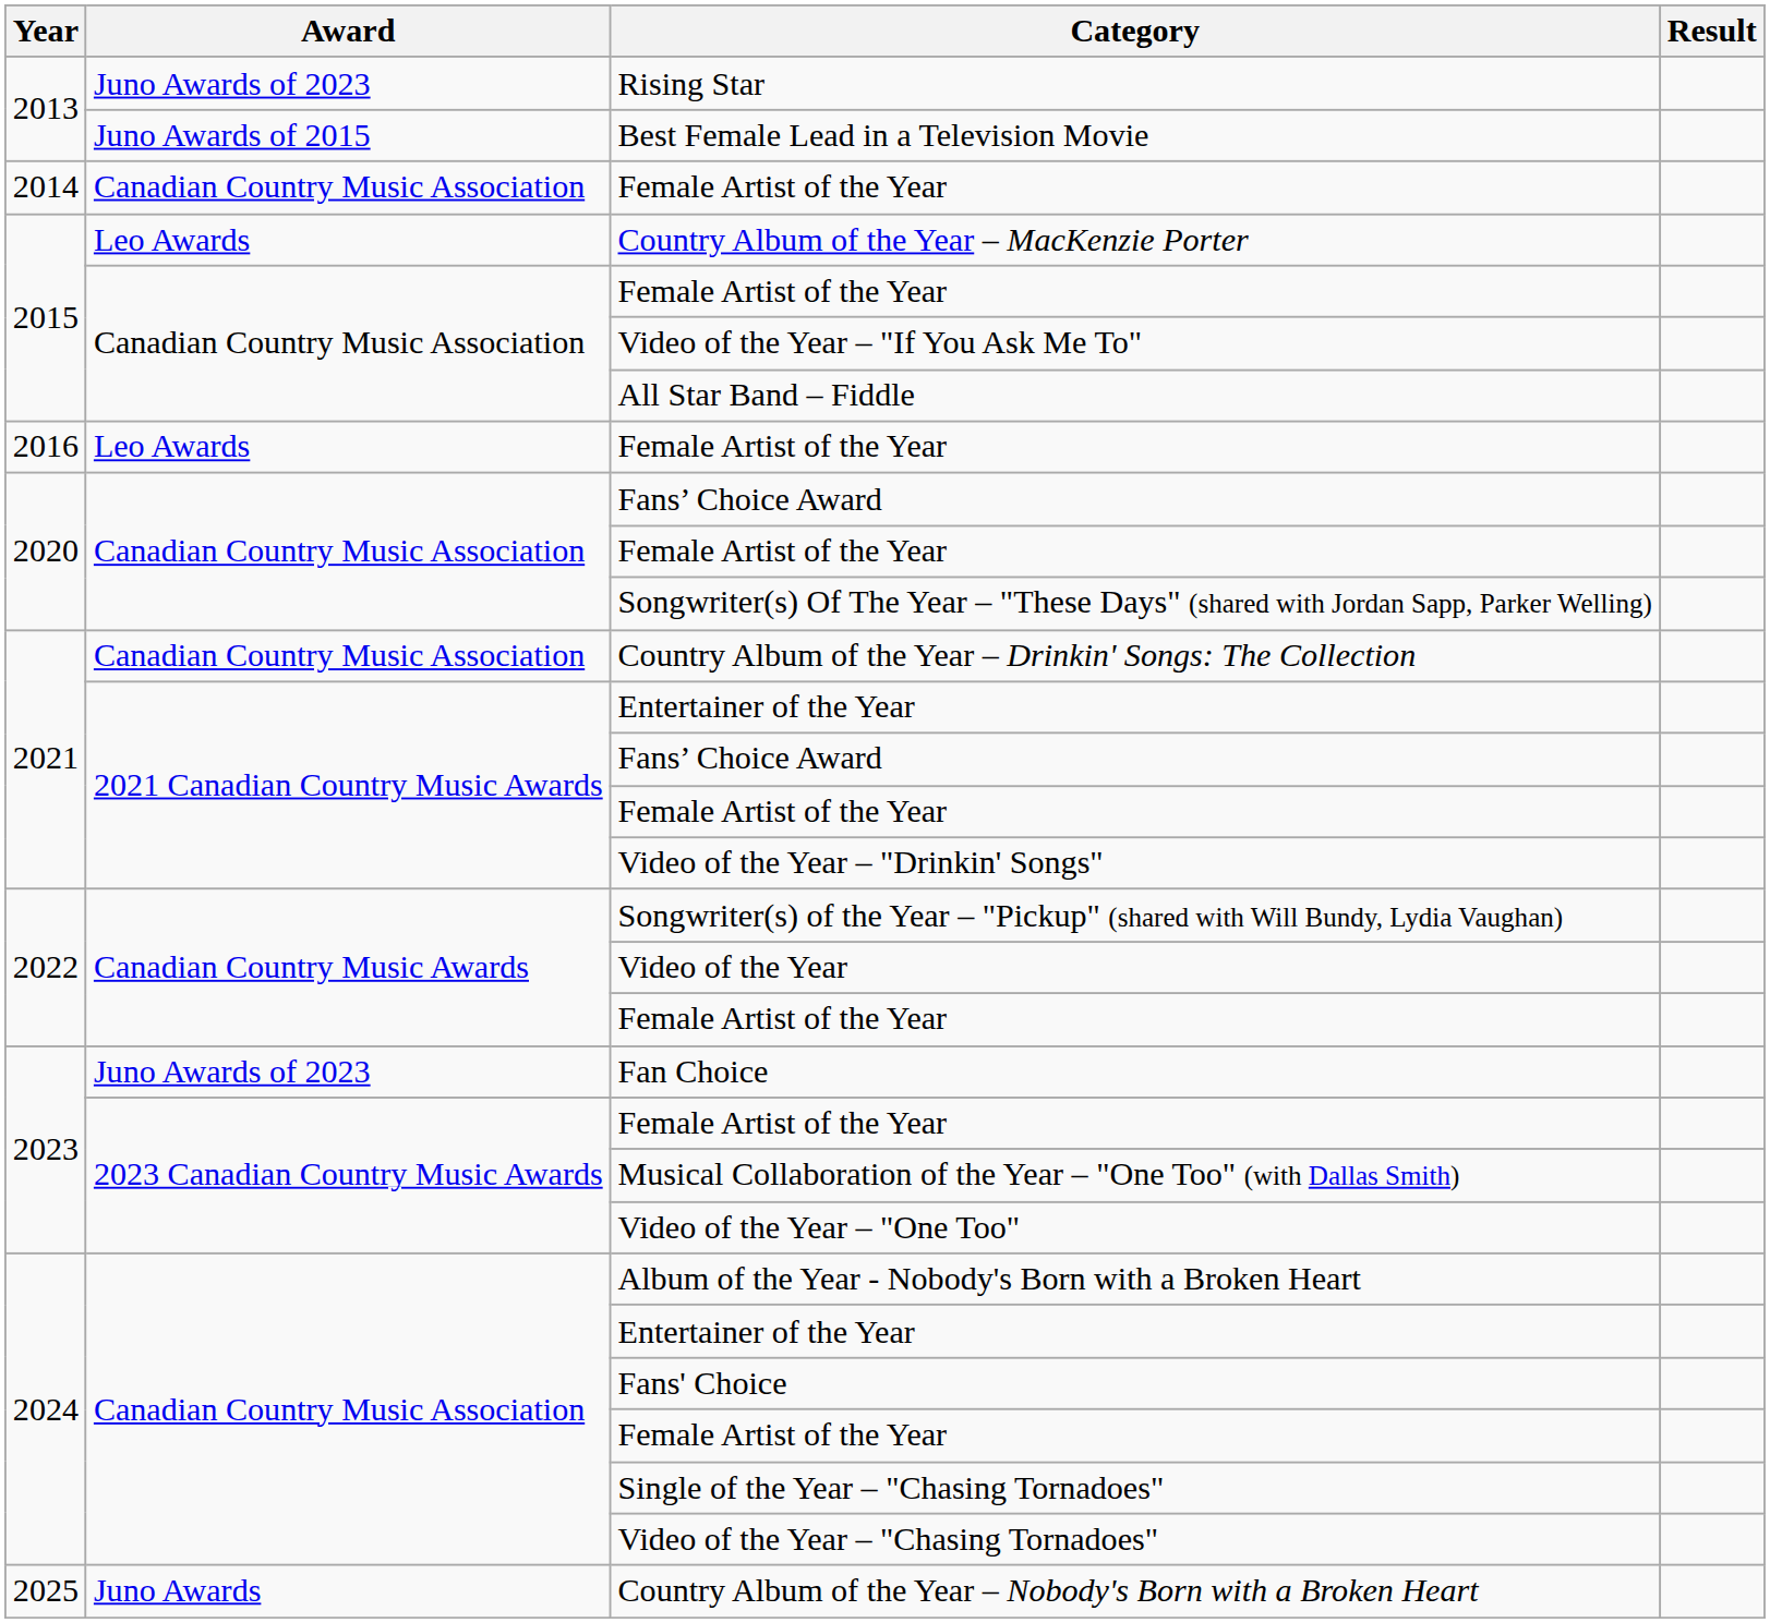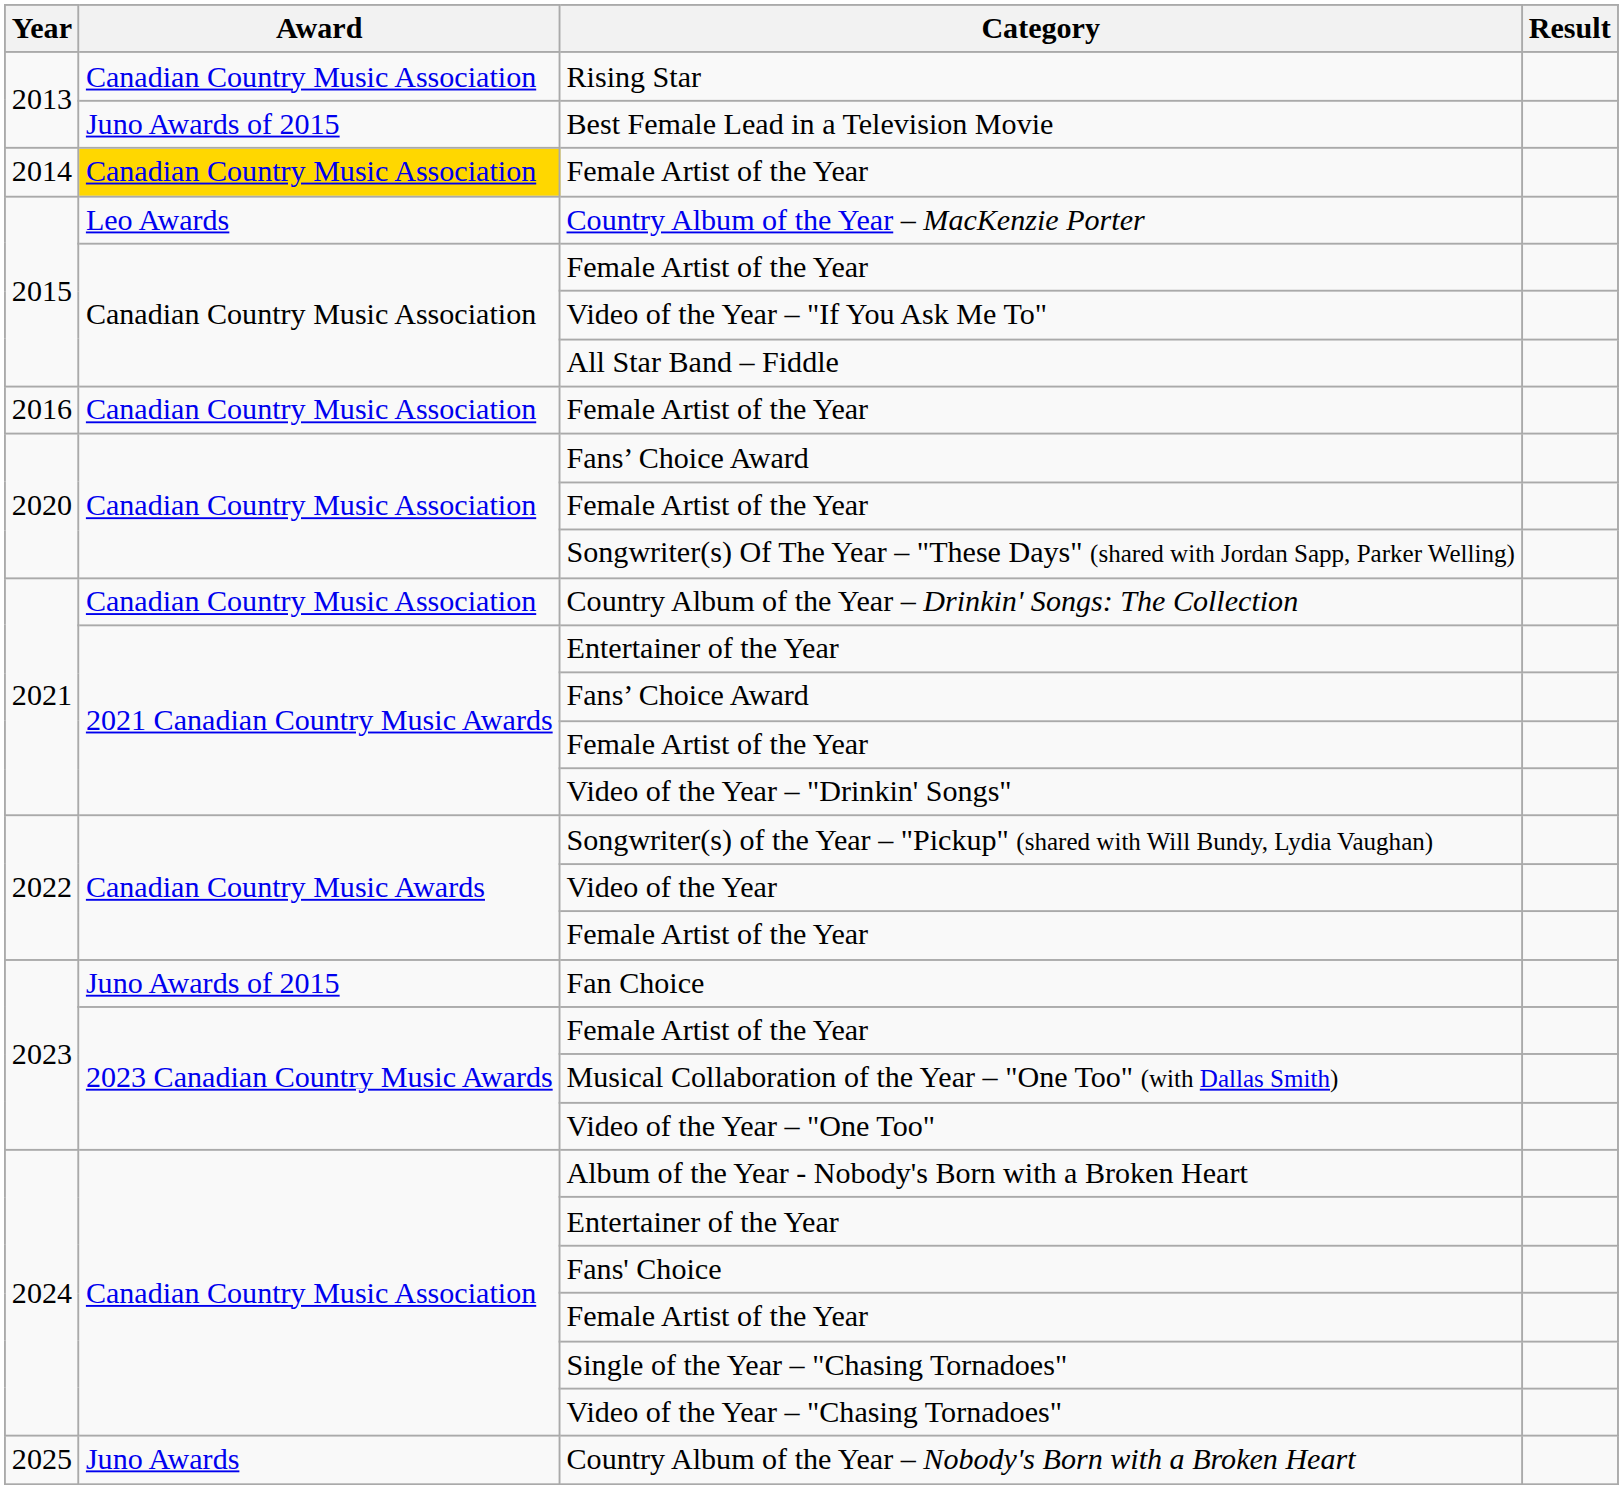Rising Star | Award: Juno Awards of 2023 -> Canadian Country Music Association
2014 / Female Artist of the Year | Award: no background -> gold background
2016 / Female Artist of the Year | Award: Leo Awards -> Canadian Country Music Association
Fan Choice | Award: Juno Awards of 2023 -> Juno Awards of 2015
